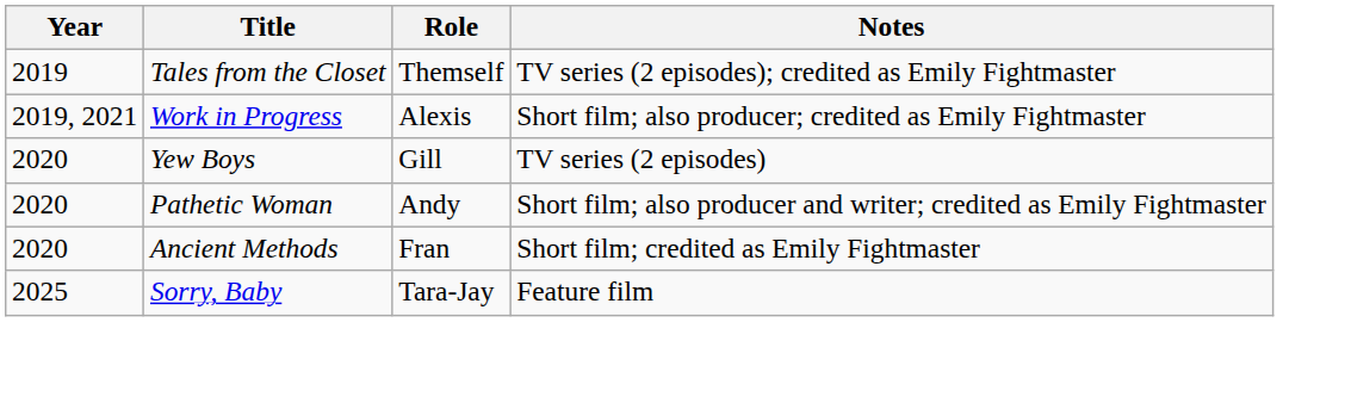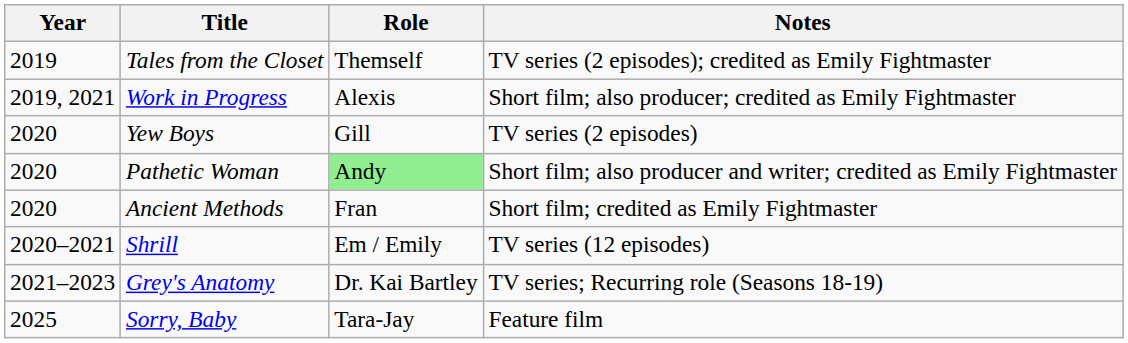Pathetic Woman | Role: no background -> lightgreen background
+ row: 2020–2021 | Shrill | Em / Emily | TV series (12 episodes)
+ row: 2021–2023 | Grey's Anatomy | Dr. Kai Bartley | TV series; Recurring role (Seasons 18-19)
